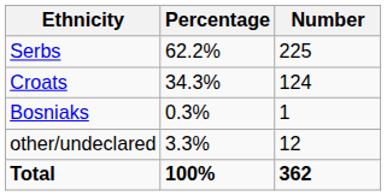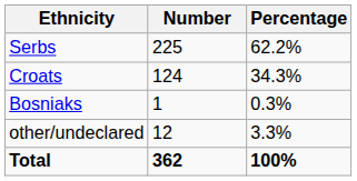columns swapped: Number <-> Percentage
